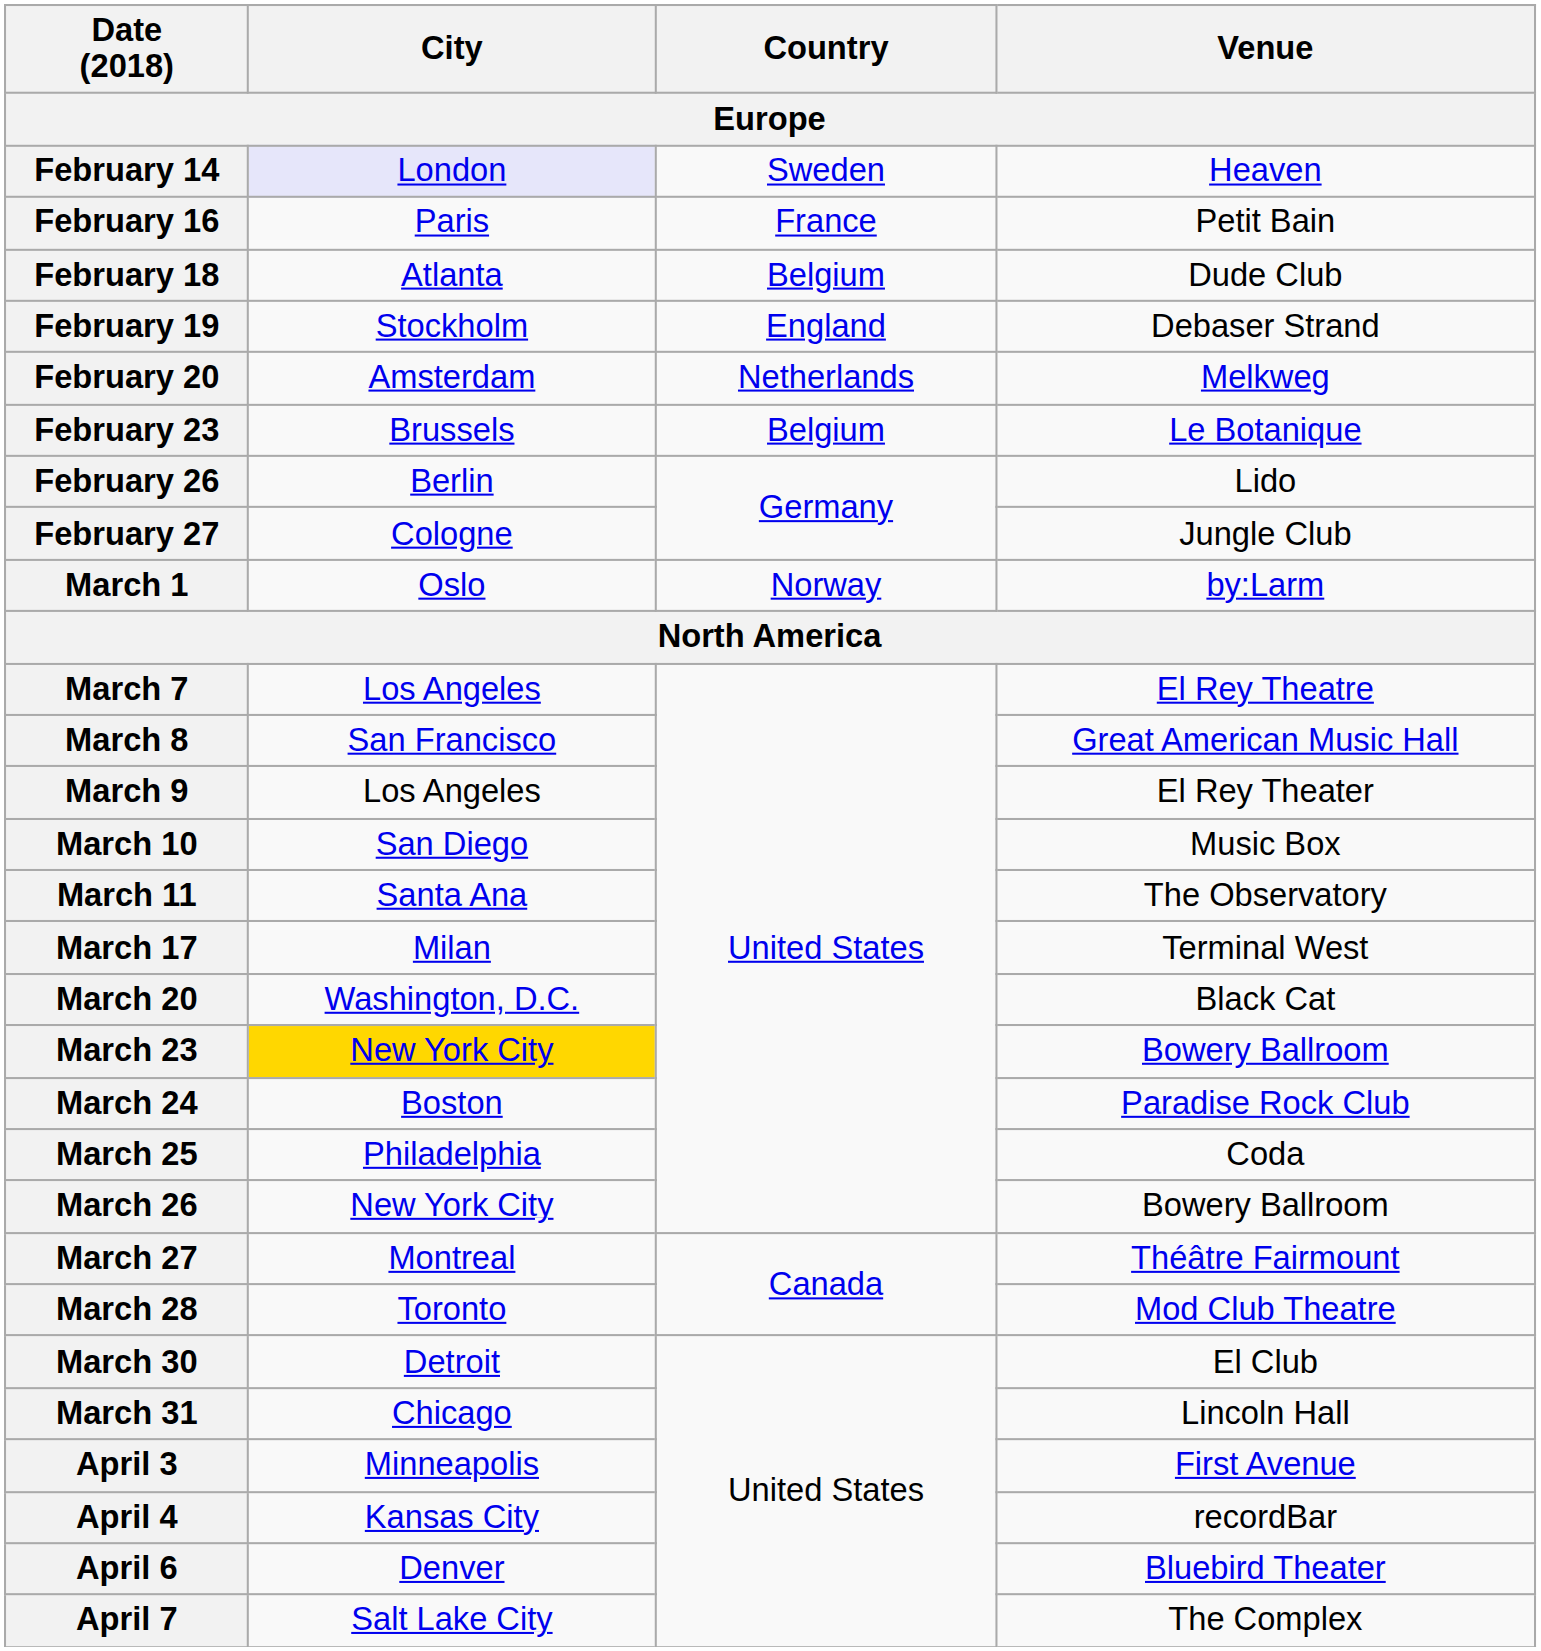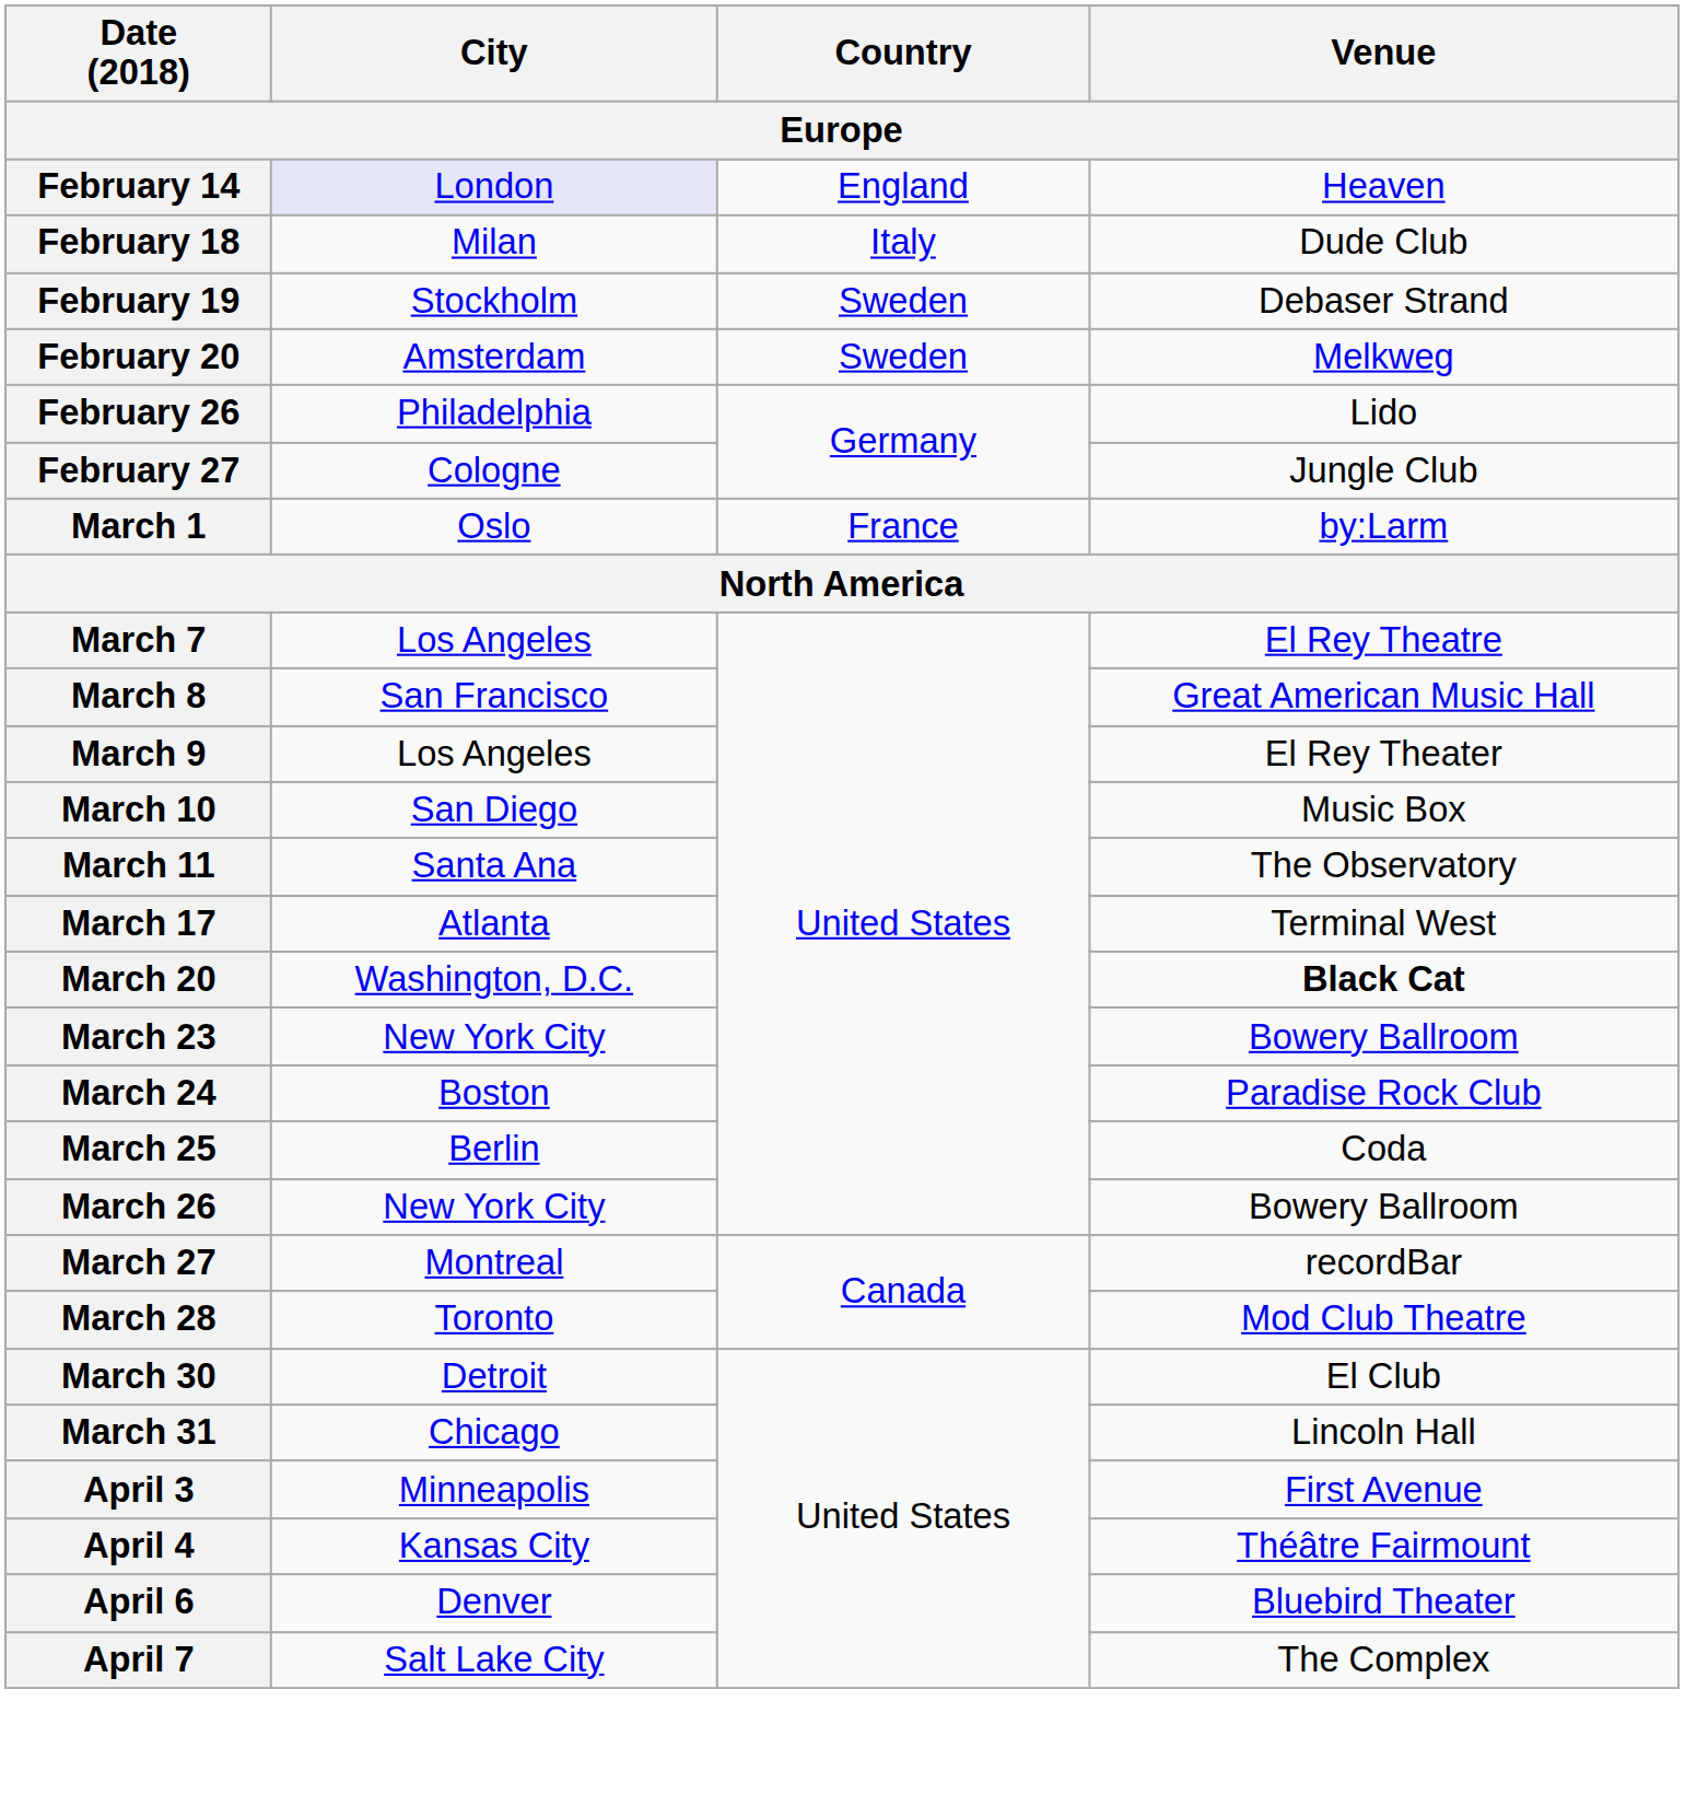February 14 | Country: Sweden -> England
- row: February 16 | Paris | France | Petit Bain
February 18 | City: Atlanta -> Milan
February 18 | Country: Belgium -> Italy
February 19 | Country: England -> Sweden
February 20 | Country: Netherlands -> Sweden
- row: February 23 | Brussels | Belgium | Le Botanique
February 26 | City: Berlin -> Philadelphia
March 1 | Country: Norway -> France
March 17 | City: Milan -> Atlanta
March 20 | Venue: normal -> bold
March 23 | City: gold background -> no background
March 25 | City: Philadelphia -> Berlin
March 27 | Venue: Théâtre Fairmount -> recordBar
April 4 | Venue: recordBar -> Théâtre Fairmount
